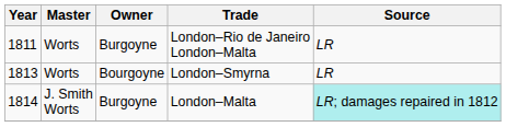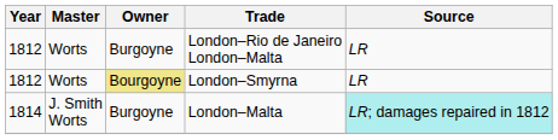London–Rio de Janeiro London–Malta | Year: 1811 -> 1812
London–Smyrna | Year: 1813 -> 1812
London–Smyrna | Owner: no background -> khaki background
